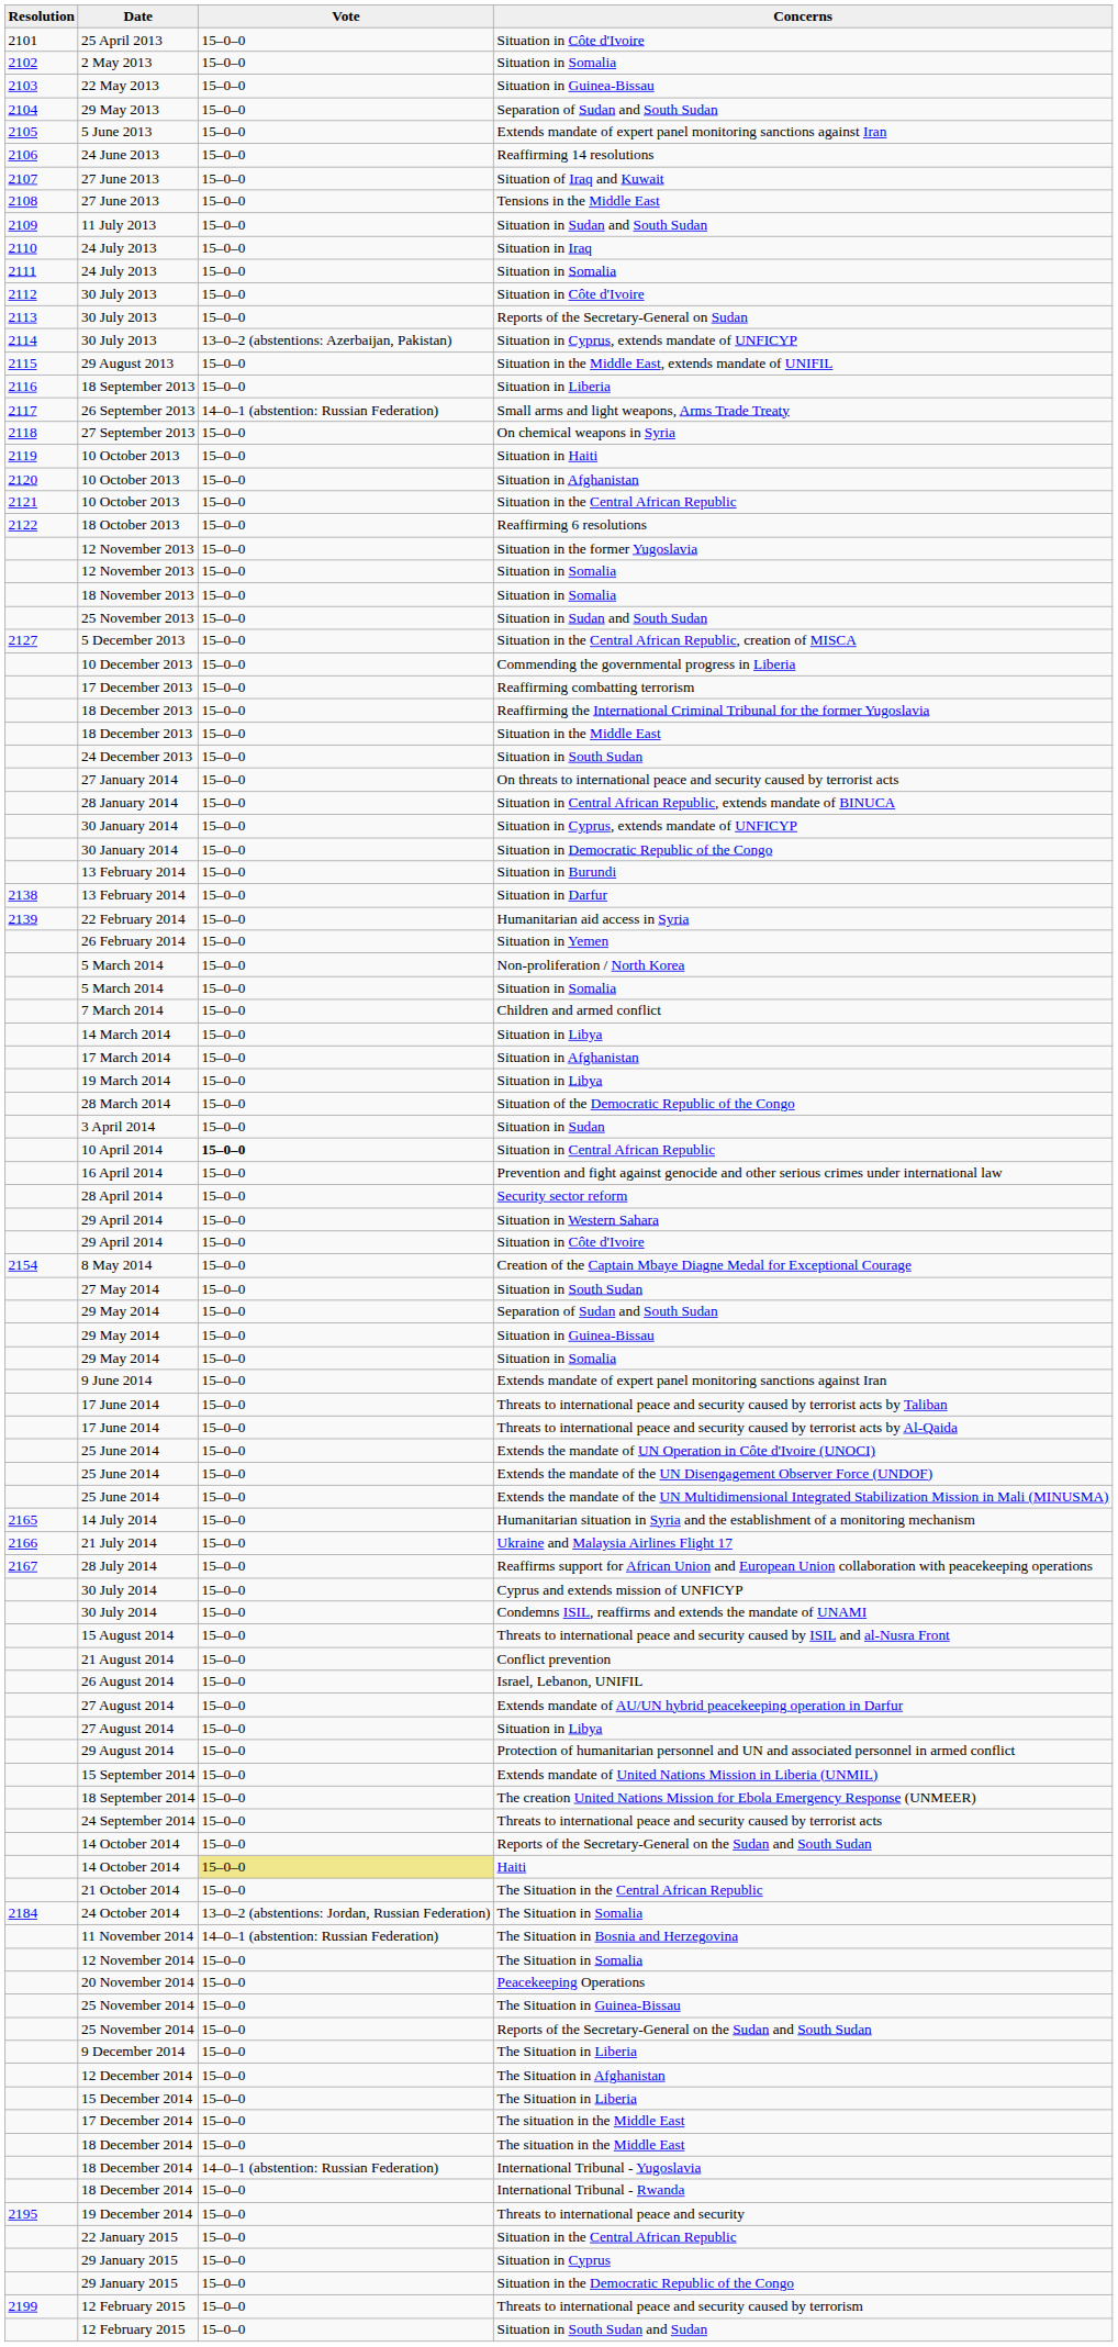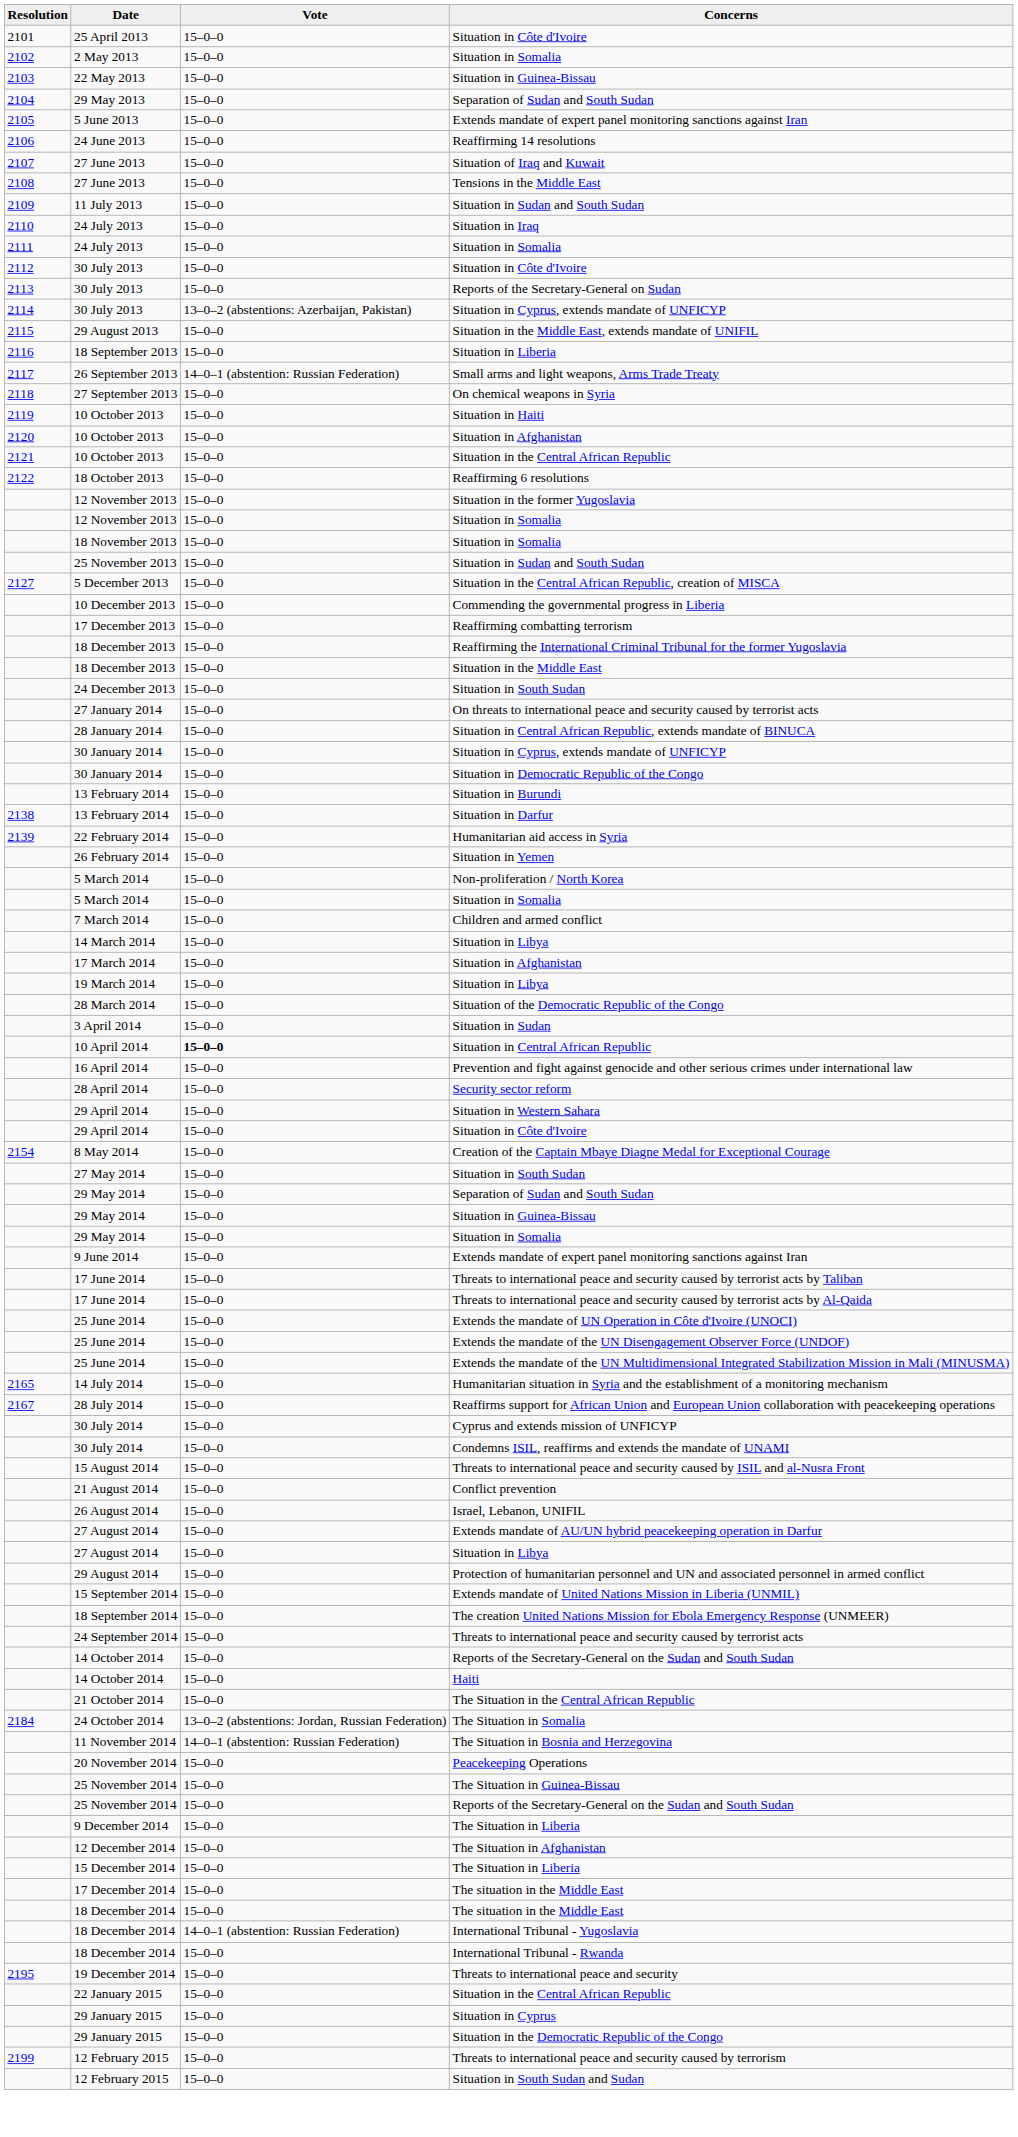- row: 2166 | 21 July 2014 | 15–0–0 | Ukraine and Malaysia Airlines Flight 17
Haiti | Vote: khaki background -> no background
- row: 12 November 2014 | 15–0–0 | The Situation in Somalia
